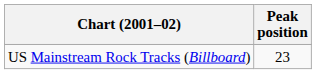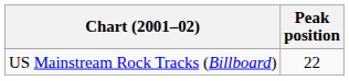US Mainstream Rock Tracks (Billboard) | Peak position: 23 -> 22
